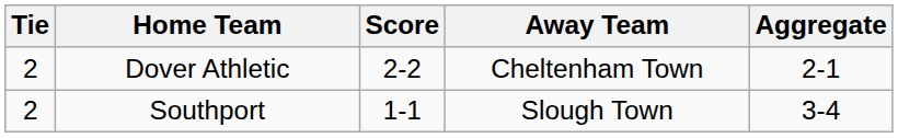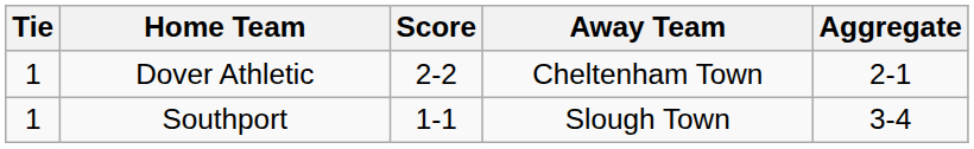Dover Athletic | Tie: 2 -> 1
Southport | Tie: 2 -> 1
